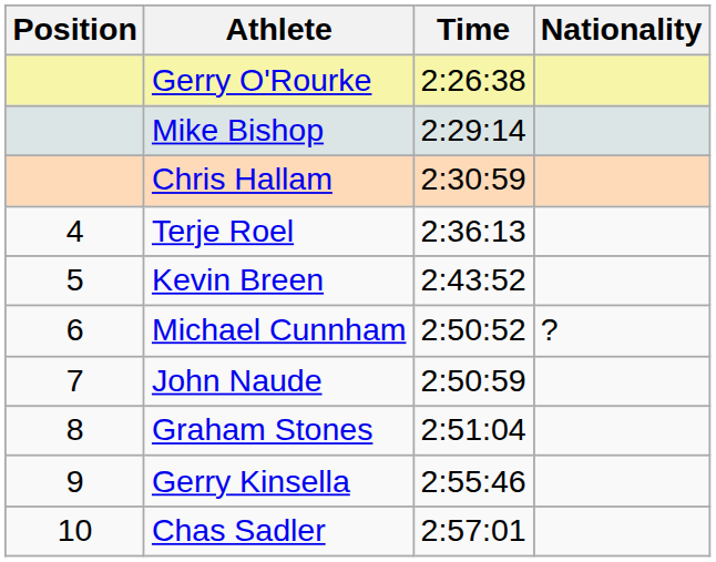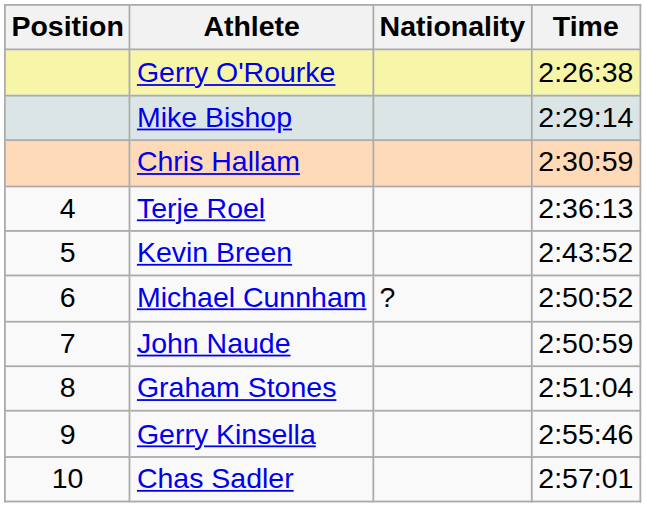columns swapped: Nationality <-> Time
